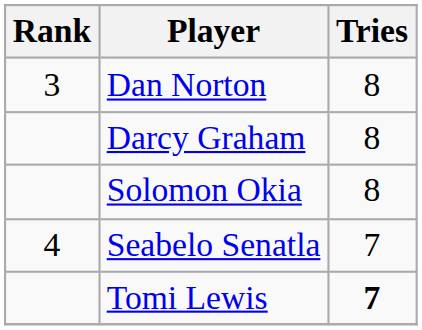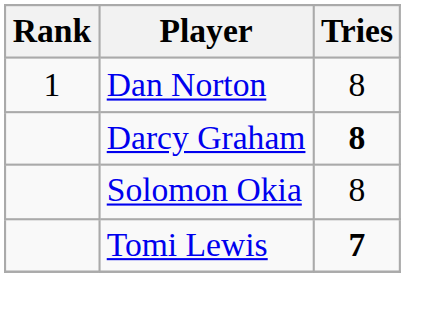Dan Norton | Rank: 3 -> 1
Darcy Graham | Tries: normal -> bold
- row: 4 | Seabelo Senatla | 7
